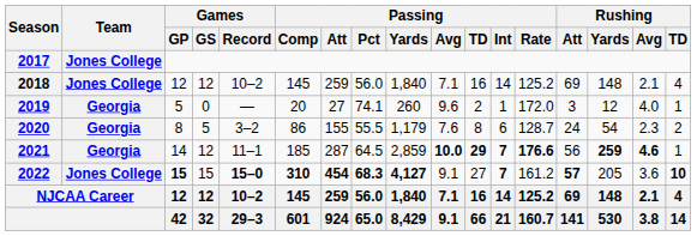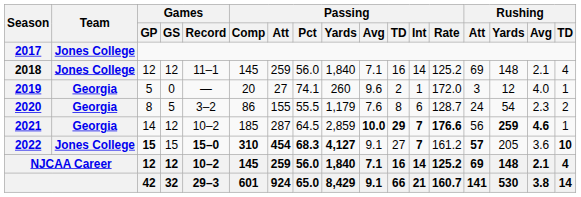2018 | Games / Record: 10–2 -> 11–1
2021 | Games / Record: 11–1 -> 10–2
